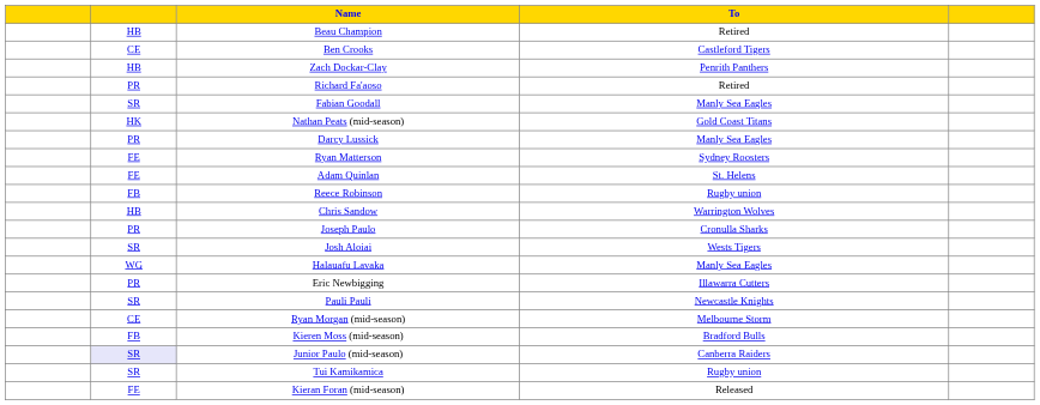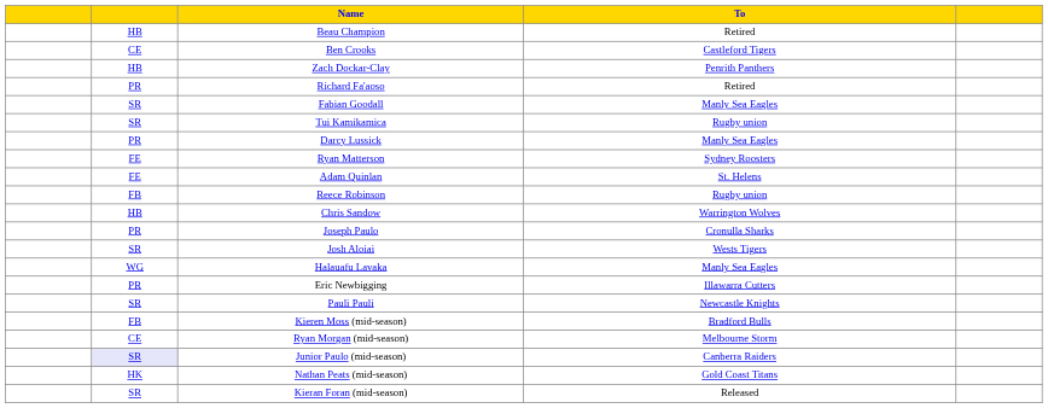rows swapped: Tui Kamikamica <-> Nathan Peats (mid-season)
rows swapped: Ryan Morgan (mid-season) <-> Kieren Moss (mid-season)
Kieran Foran (mid-season) | column 2: FE -> SR
